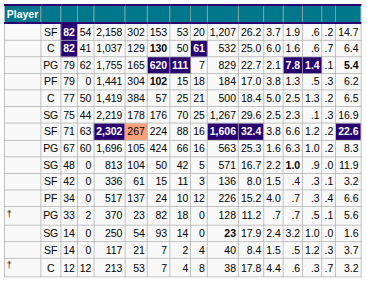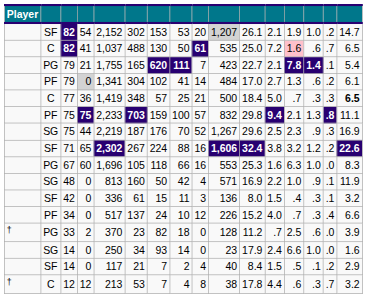SF / 82 | column 5: 2,158 -> 2,152
SF / 82 | column 10: no background -> lightgrey background
SF / 82 | column 11: 26.2 -> 26.1
SF / 82 | column 12: 3.7 -> 2.1
SF / 82 | column 14: .6 -> 1.0
C / 82 | column 6: 129 -> 488
C / 82 | column 7: bold -> normal
C / 82 | column 10: 532 -> 535
C / 82 | column 12: 6.0 -> 7.2
C / 82 | column 13: no background -> pink background
C / 82 | column 16: 6.4 -> 6.5
PG / 79 | column 4: 62 -> 21
PG / 79 | column 10: 829 -> 423
PG / 79 | column 16: bold -> normal
PF / 79 | column 4: no background -> lightgrey background
PF / 79 | column 5: 1,441 -> 1,341
PF / 79 | column 7: bold -> normal
PF / 79 | column 8: 15 -> 41
PF / 79 | column 9: 18 -> 14
PF / 79 | column 10: 184 -> 484
PF / 79 | column 12: 3.8 -> 2.7
PF / 79 | column 14: .5 -> .6
PF / 79 | column 15: .3 -> .2
PF / 79 | column 16: 6.2 -> 6.1
77 | column 4: 50 -> 36
77 | column 6: 384 -> 348
77 | column 13: 2.5 -> .7
77 | column 14: 1.3 -> .3
77 | column 15: .2 -> .3
77 | column 16: normal -> bold
+ row: PF | 75 | 75 | 2,233 | 703 | 159 | 100 | 57 | 832 | 29.8 | 9.4 | 2.1 | 1.3 | .8 | 11.1
SG / 75 | column 6: 178 -> 187
SG / 75 | column 9: 25 -> 52
SG / 75 | column 14: .1 -> .9
71 | column 4: 63 -> 65
71 | column 6: lightsalmon background -> no background
71 | column 13: 6.6 -> 3.2
67 | column 7: 424 -> 118
67 | column 10: 563 -> 553
67 | column 15: .2 -> .0
48 | column 6: 104 -> 160
48 | column 9: 5 -> 4
48 | column 11: 16.7 -> 16.9
48 | column 13: bold -> normal
48 | column 15: .0 -> .1
33 | column 13: .7 -> 2.5
33 | column 14: .5 -> .6
33 | column 15: .1 -> .0
33 | column 16: 5.6 -> 3.9
SG / 14 | column 6: 54 -> 34
SG / 14 | column 10: bold -> normal
SG / 14 | column 13: 3.2 -> 6.6
SF / 14 | column 14: 1.2 -> .1
SF / 14 | column 15: .3 -> .2
SF / 14 | column 16: 3.7 -> 2.9
